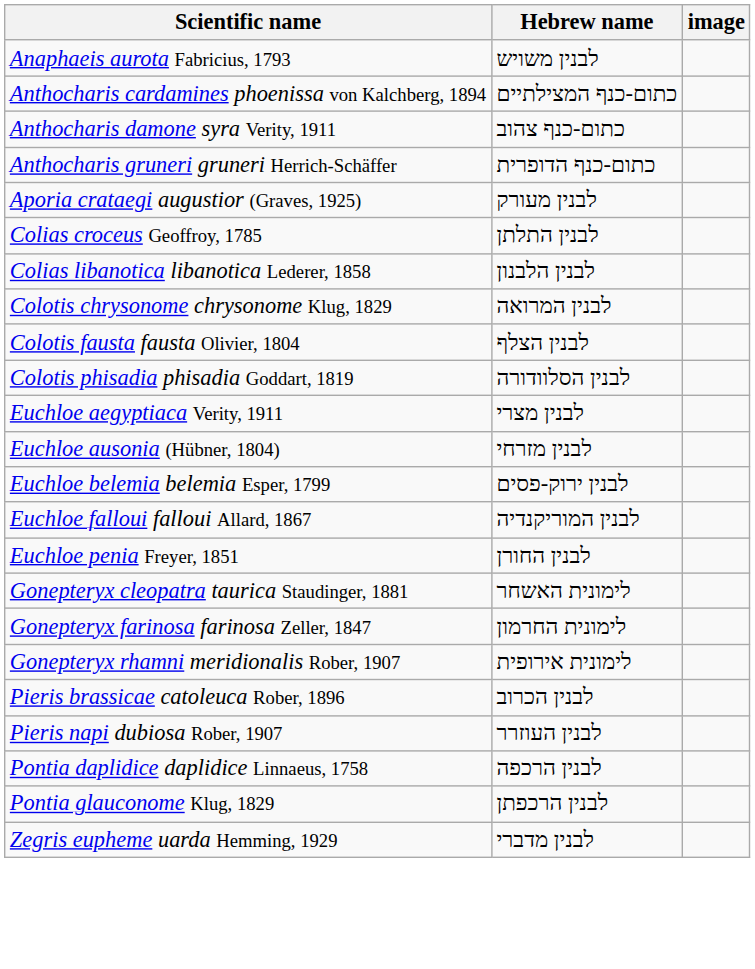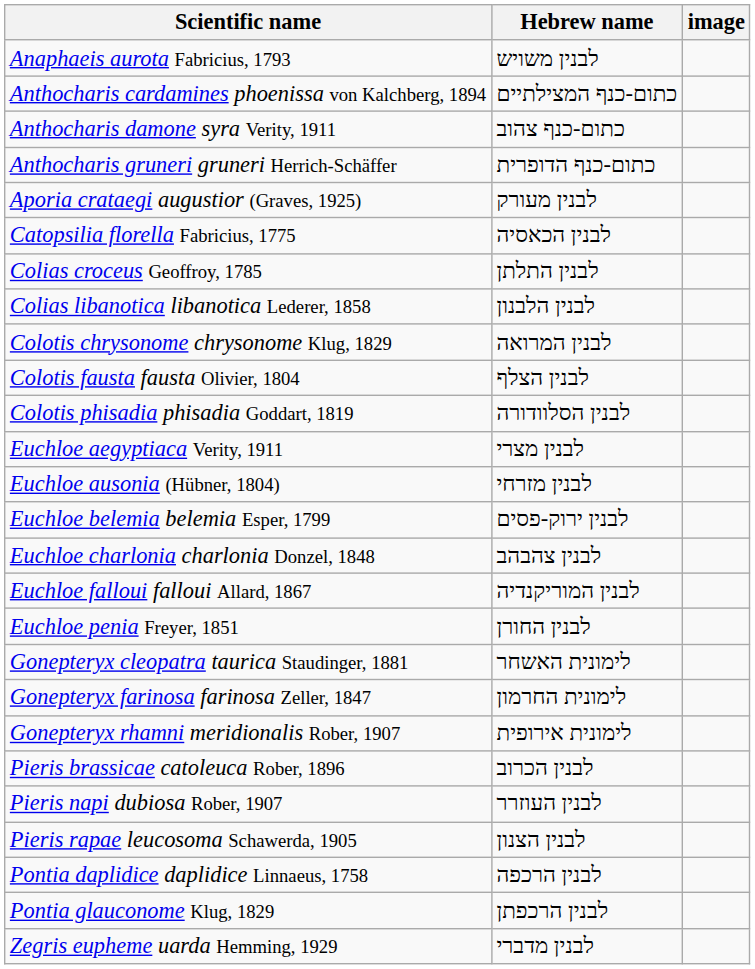+ row: Catopsilia florella Fabricius, 1775 | לבנין הכאסיה
+ row: Euchloe charlonia charlonia Donzel, 1848 | לבנין צהבהב
+ row: Pieris rapae leucosoma Schawerda, 1905 | לבנין הצנון
